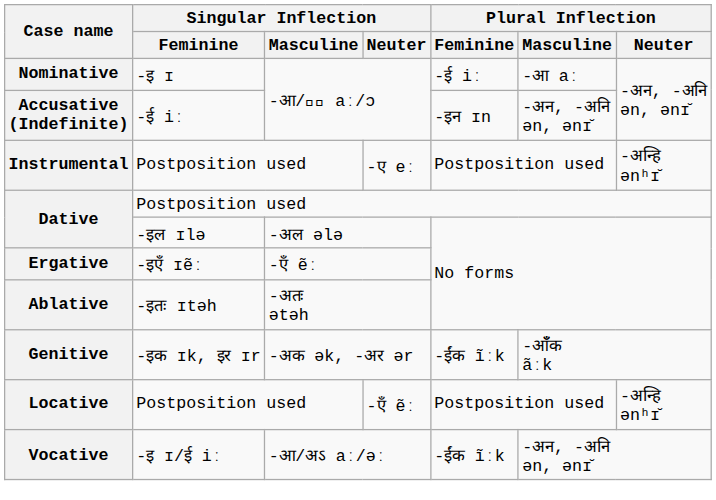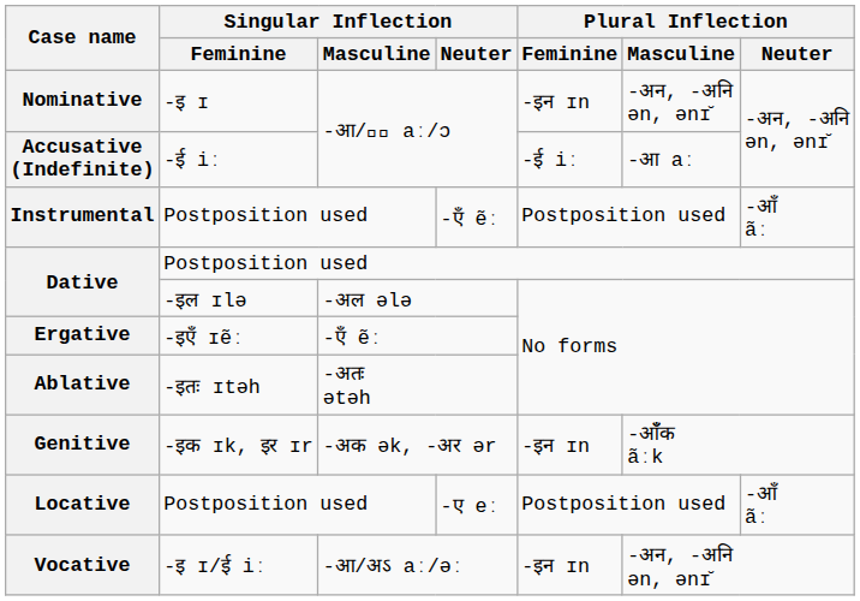Nominative | Plural Inflection / Feminine: -ई iː -> -इन ɪn
Nominative | Plural Inflection / Masculine: -आ aː -> -अन, -अनि ən, ənɪ̆
Accusative (Indefinite) | Plural Inflection / Feminine: -इन ɪn -> -ई iː
Accusative (Indefinite) | Plural Inflection / Masculine: -अन, -अनि ən, ənɪ̆ -> -आ aː
Instrumental | Singular Inflection / Neuter: -ए eː -> -एँ ẽː
Instrumental | Plural Inflection / Neuter: -अन्हि ənʰɪ̆ -> -आँ ãː
Genitive | Plural Inflection / Feminine: -ईंक ĩːk -> -इन ɪn
Locative | Singular Inflection / Neuter: -एँ ẽː -> -ए eː
Locative | Plural Inflection / Neuter: -अन्हि ənʰɪ̆ -> -आँ ãː
Vocative | Plural Inflection / Feminine: -ईंक ĩːk -> -इन ɪn
